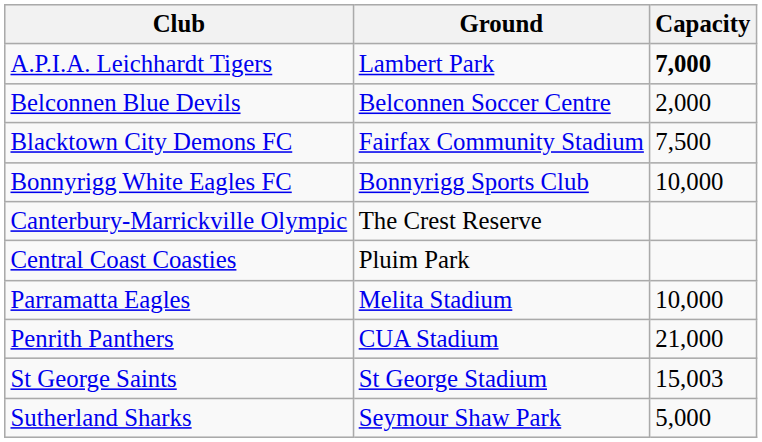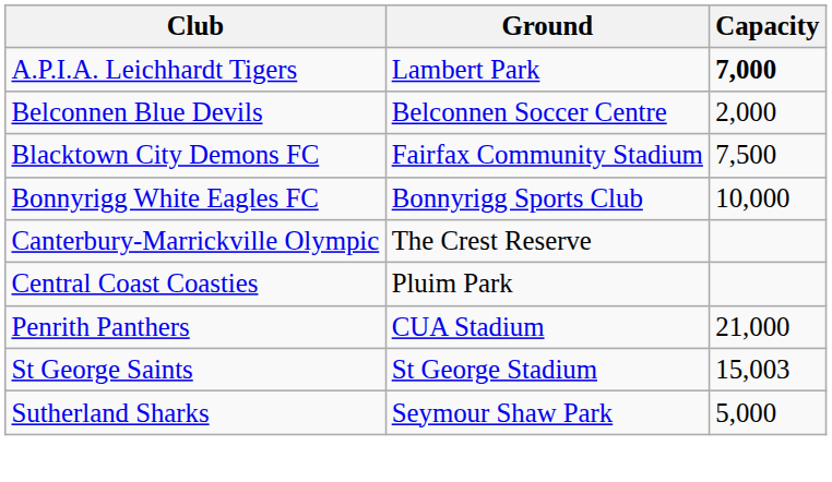- row: Parramatta Eagles | Melita Stadium | 10,000
